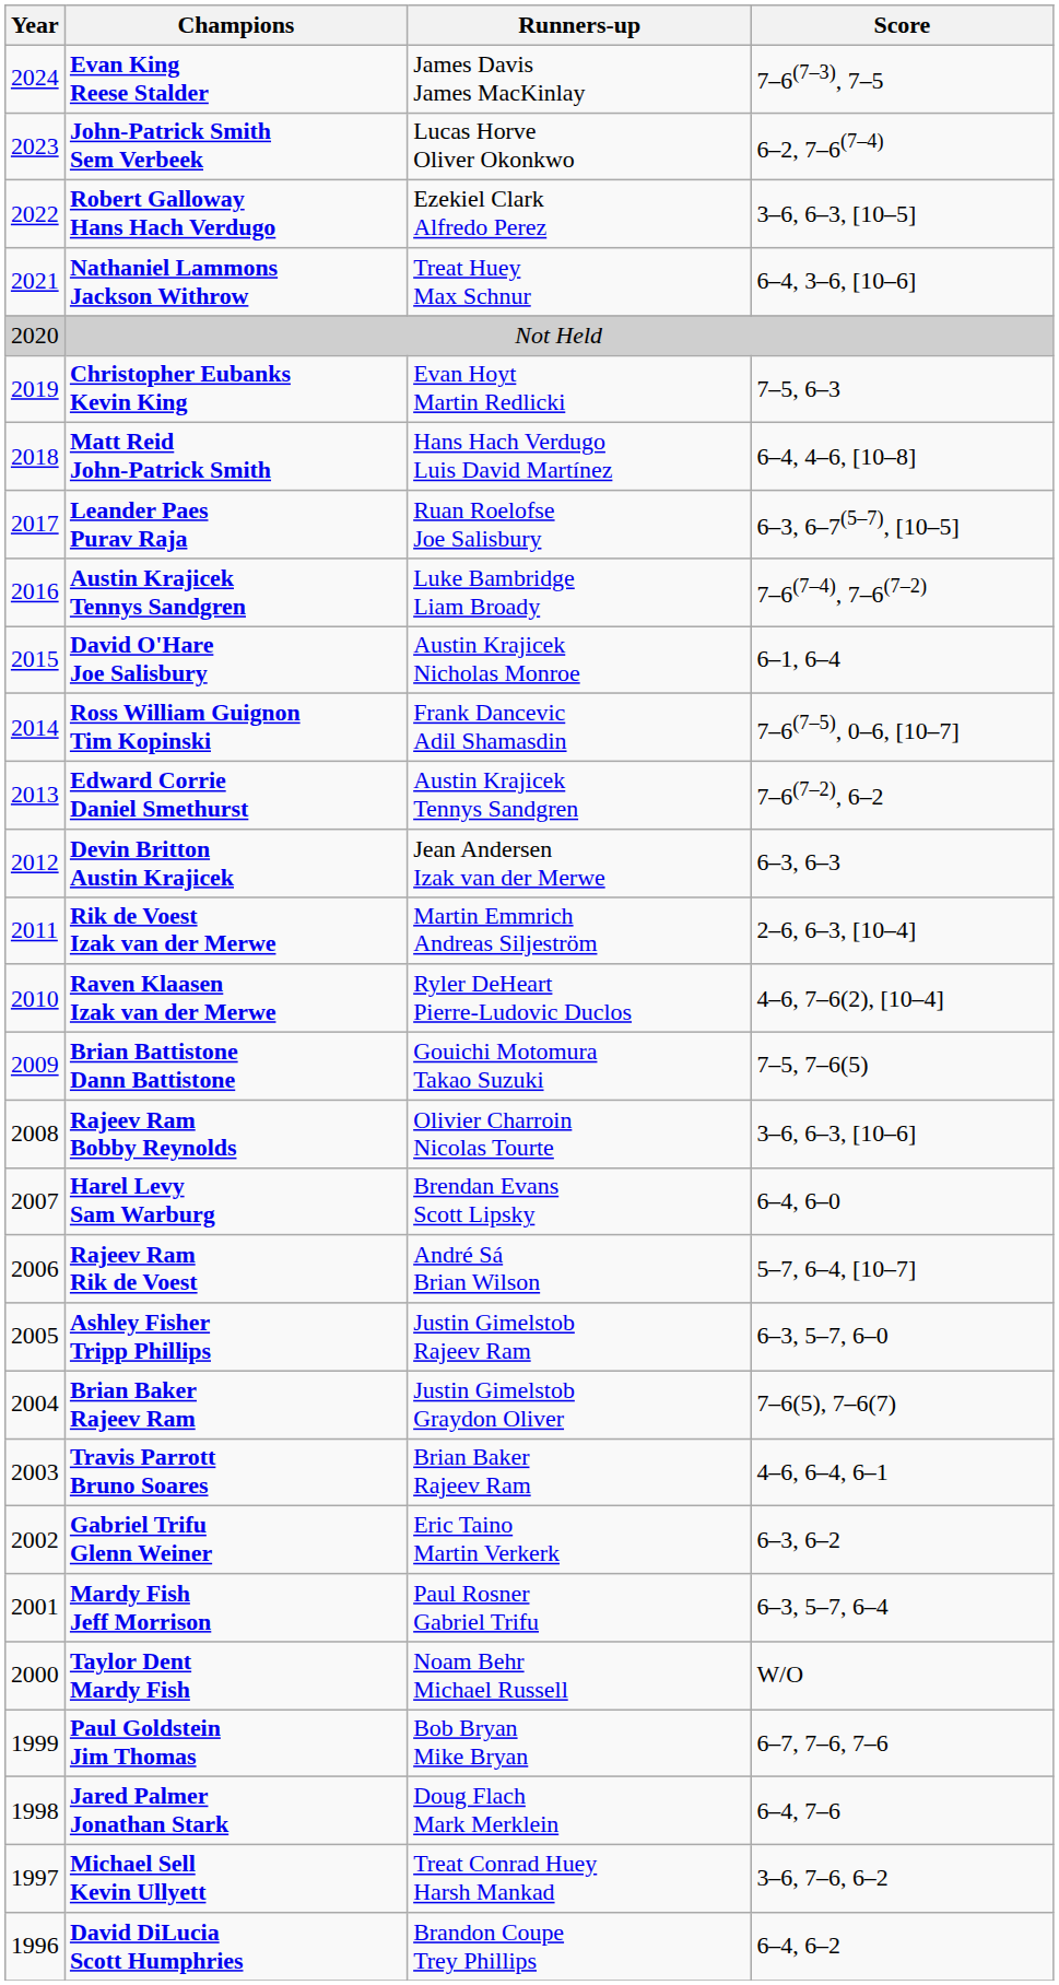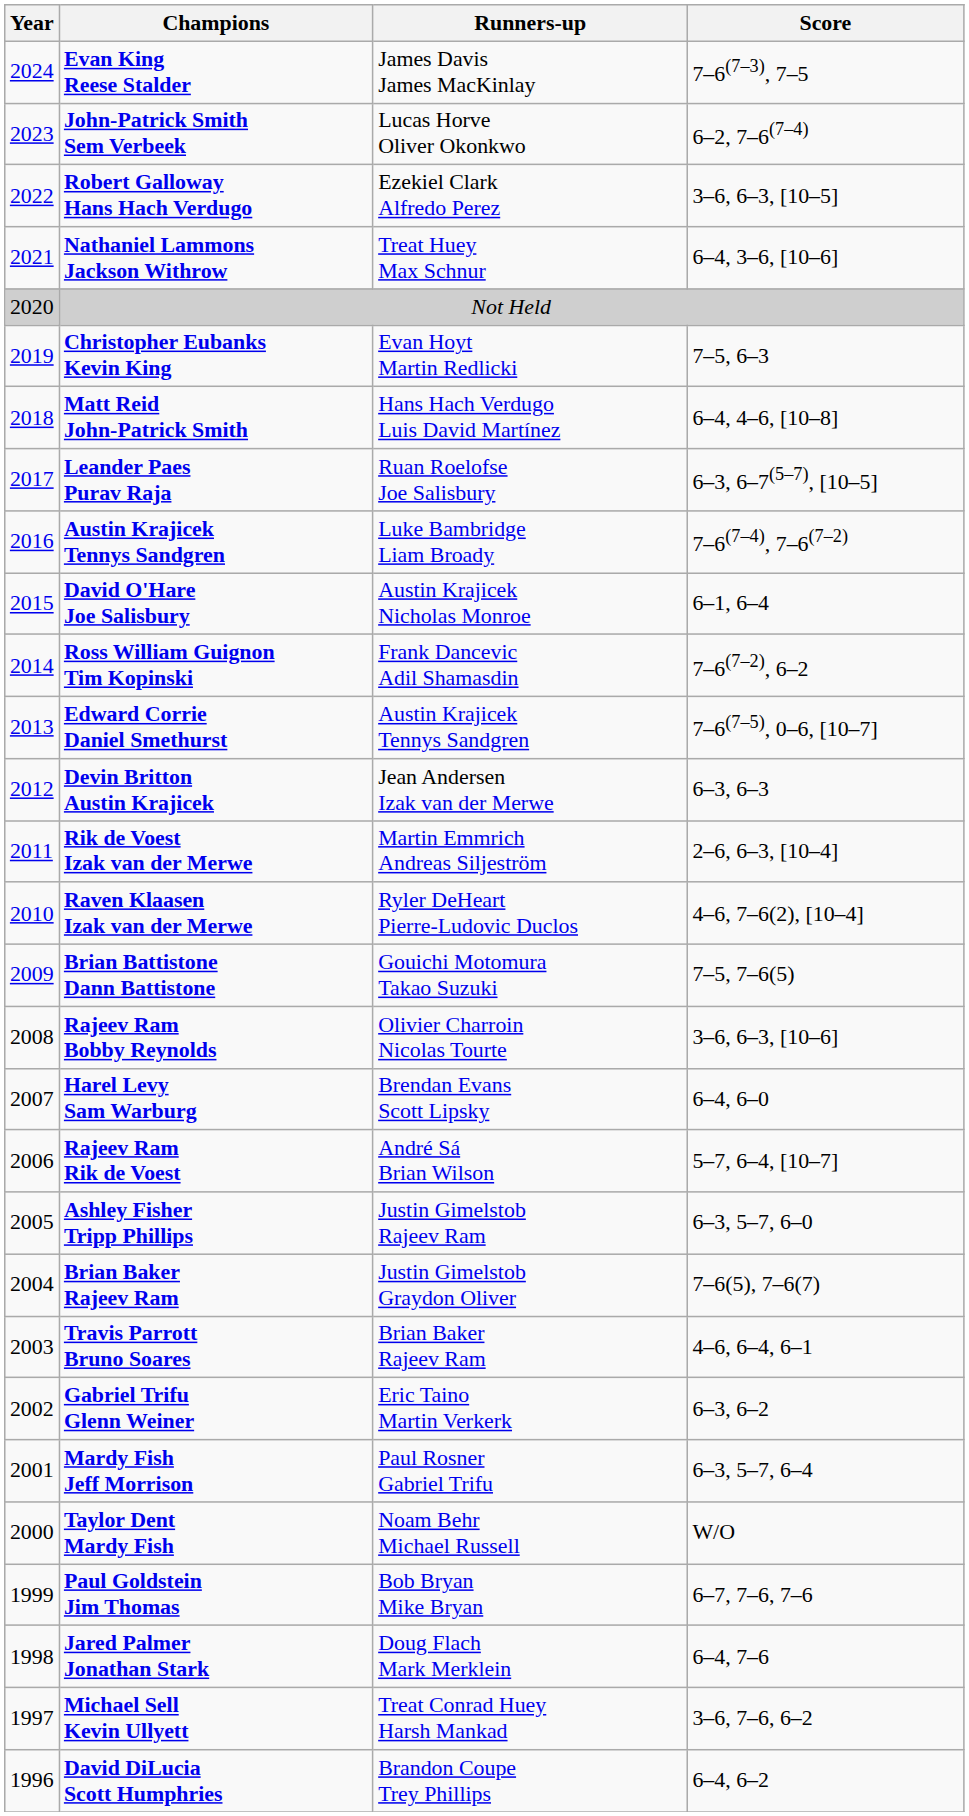Ross William Guignon Tim Kopinski | Score: 7–6(7–5), 0–6, [10–7] -> 7–6(7–2), 6–2
Edward Corrie Daniel Smethurst | Score: 7–6(7–2), 6–2 -> 7–6(7–5), 0–6, [10–7]
